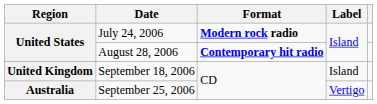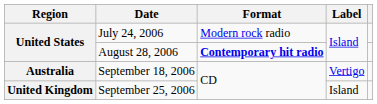July 24, 2006 | Format: bold -> normal
September 18, 2006 | Region: United Kingdom -> Australia
September 18, 2006 | Label: Island -> Vertigo
September 25, 2006 | Region: Australia -> United Kingdom
September 25, 2006 | Label: Vertigo -> Island
